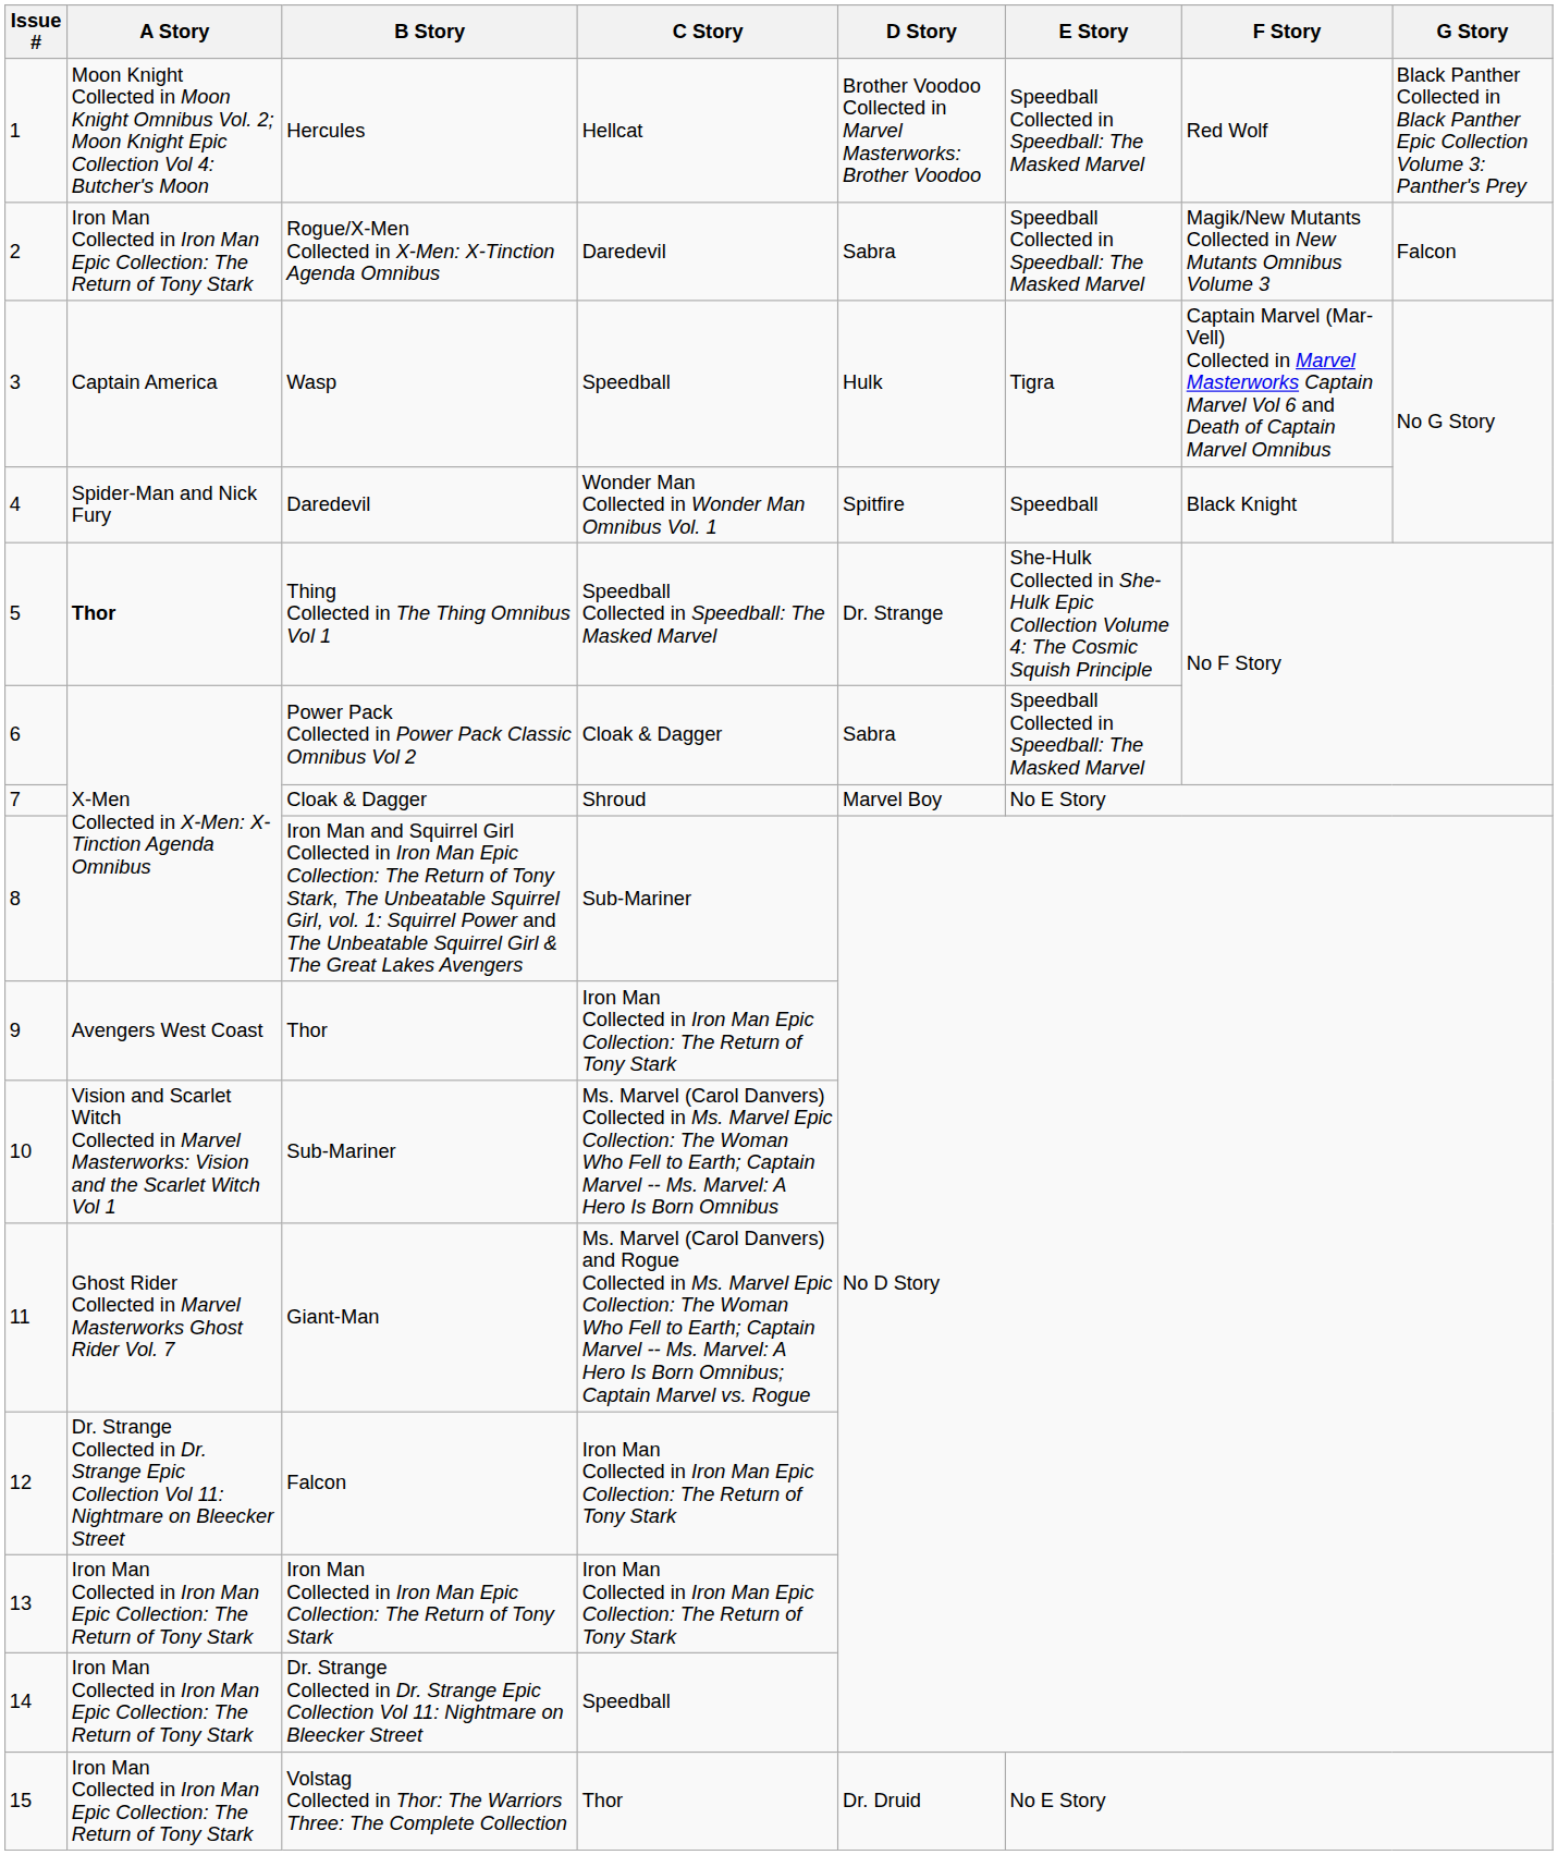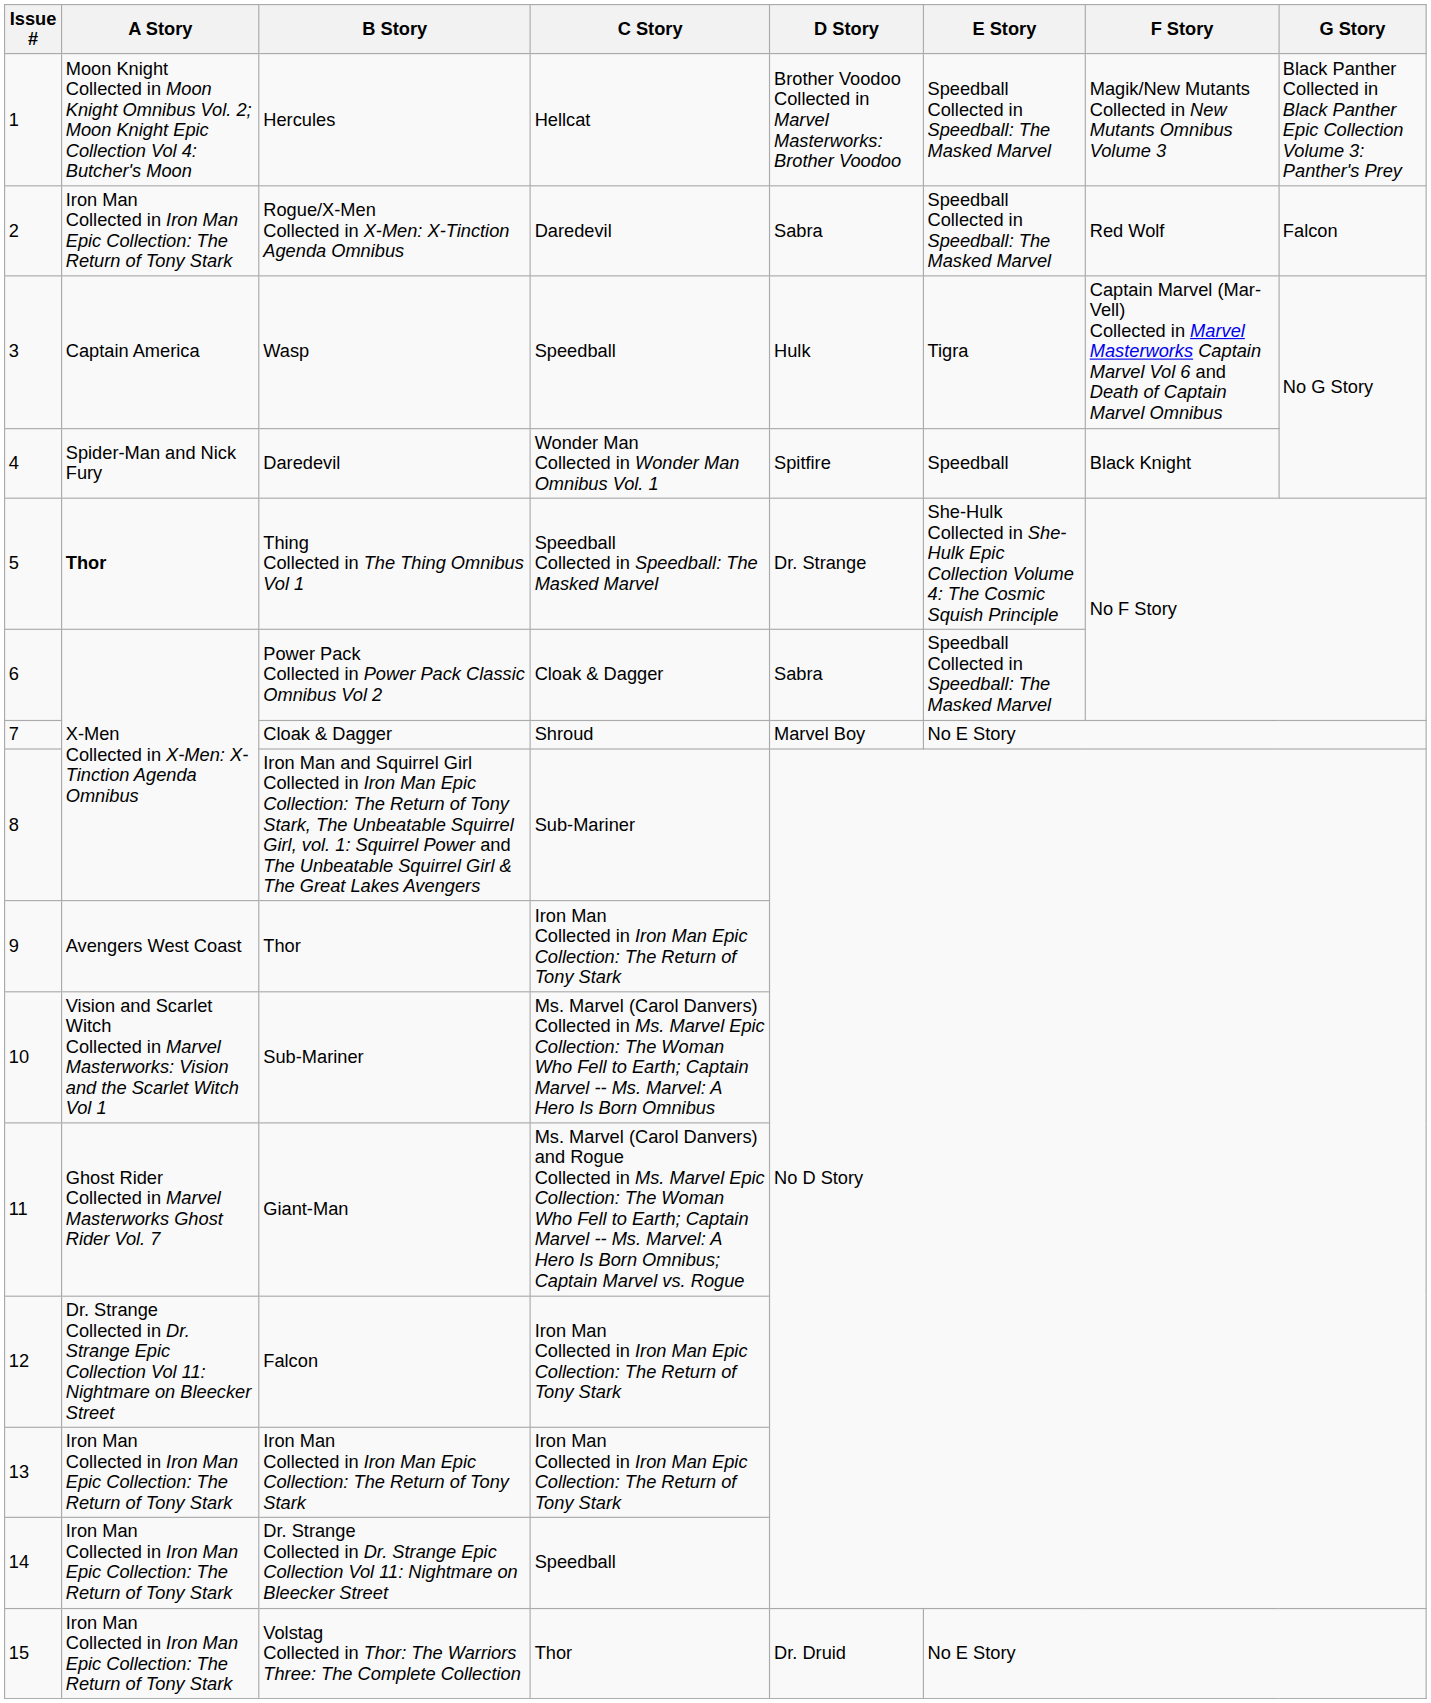Hercules | F Story: Red Wolf -> Magik/New Mutants Collected in New Mutants Omnibus Volume 3
Rogue/X-Men Collected in X-Men: X-Tinction Agenda Omnibus | F Story: Magik/New Mutants Collected in New Mutants Omnibus Volume 3 -> Red Wolf
